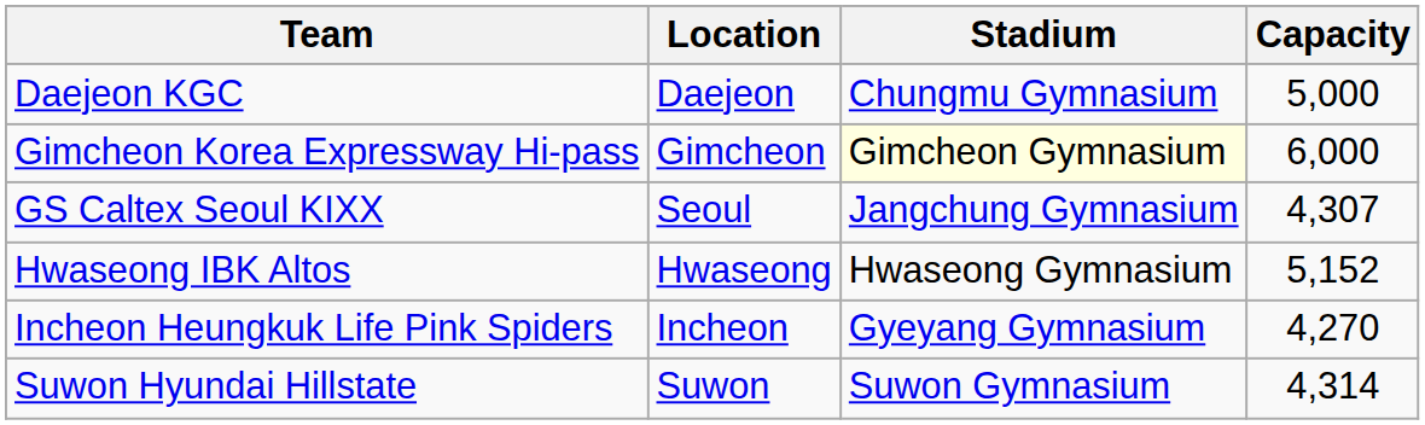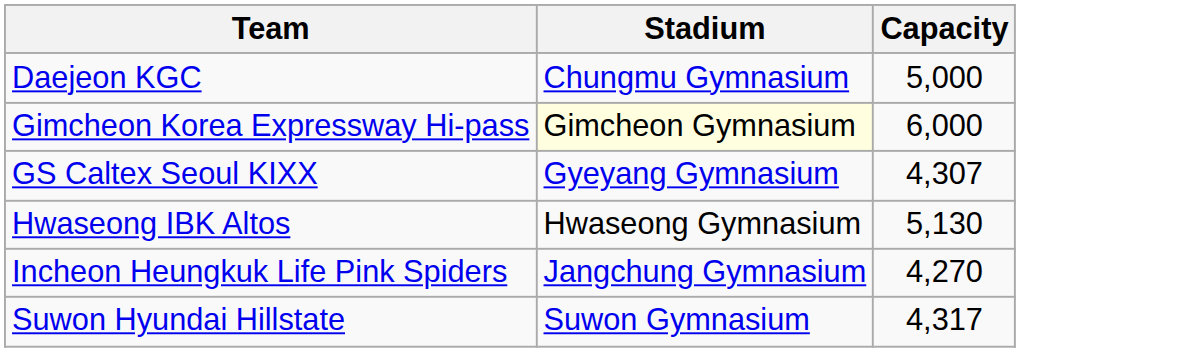- column: Location | Daejeon | Gimcheon | Seoul | Hwaseong | Incheon | Suwon
GS Caltex Seoul KIXX | Stadium: Jangchung Gymnasium -> Gyeyang Gymnasium
Hwaseong IBK Altos | Capacity: 5,152 -> 5,130
Incheon Heungkuk Life Pink Spiders | Stadium: Gyeyang Gymnasium -> Jangchung Gymnasium
Suwon Hyundai Hillstate | Capacity: 4,314 -> 4,317
